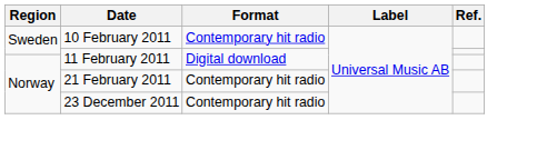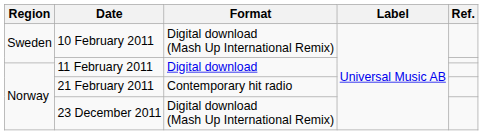10 February 2011 | Format: Contemporary hit radio -> Digital download (Mash Up International Remix)
23 December 2011 | Format: Contemporary hit radio -> Digital download (Mash Up International Remix)
